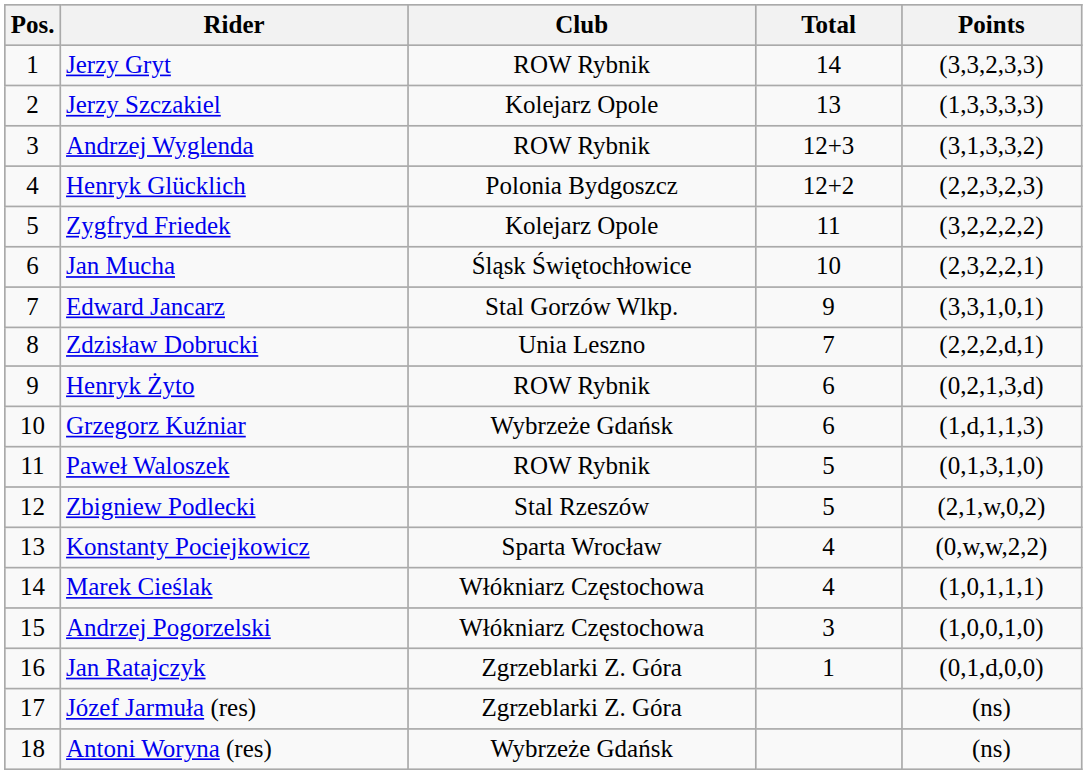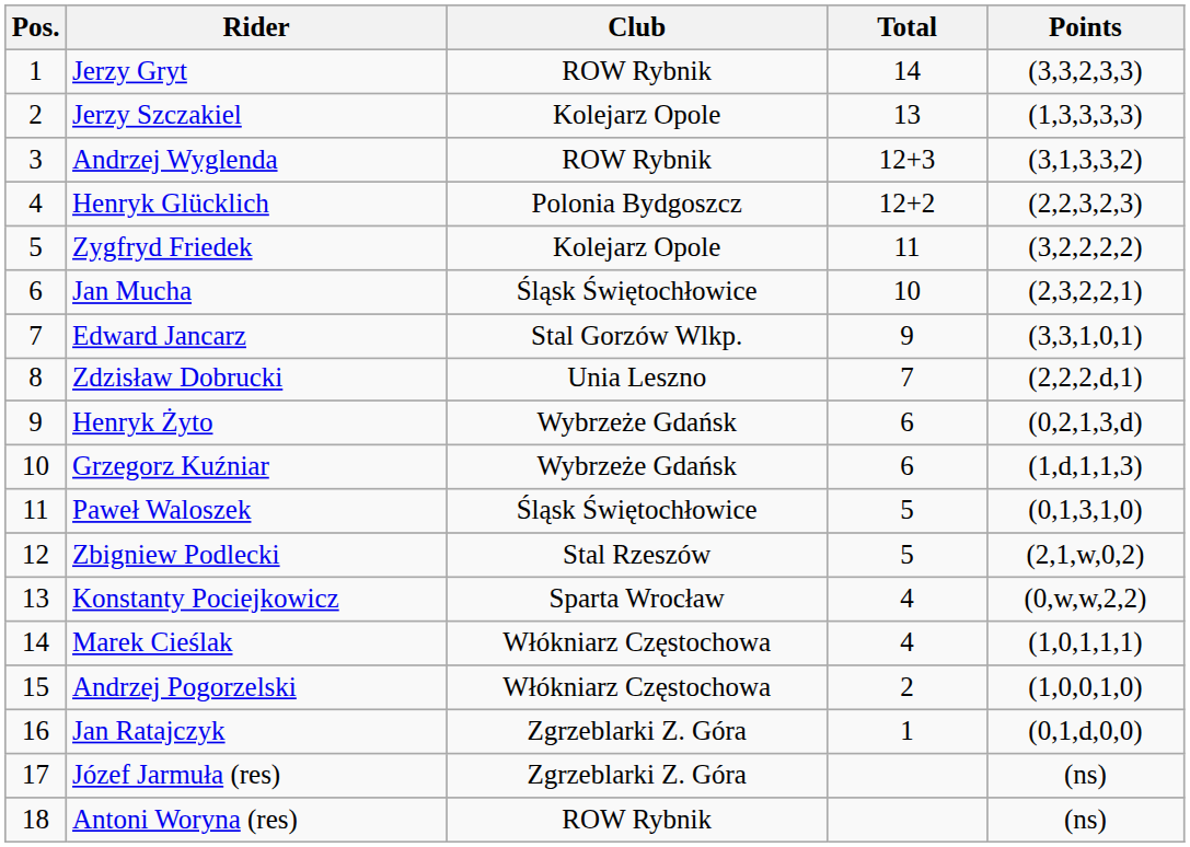Henryk Żyto | Club: ROW Rybnik -> Wybrzeże Gdańsk
Paweł Waloszek | Club: ROW Rybnik -> Śląsk Świętochłowice
Andrzej Pogorzelski | Total: 3 -> 2
Antoni Woryna (res) | Club: Wybrzeże Gdańsk -> ROW Rybnik
